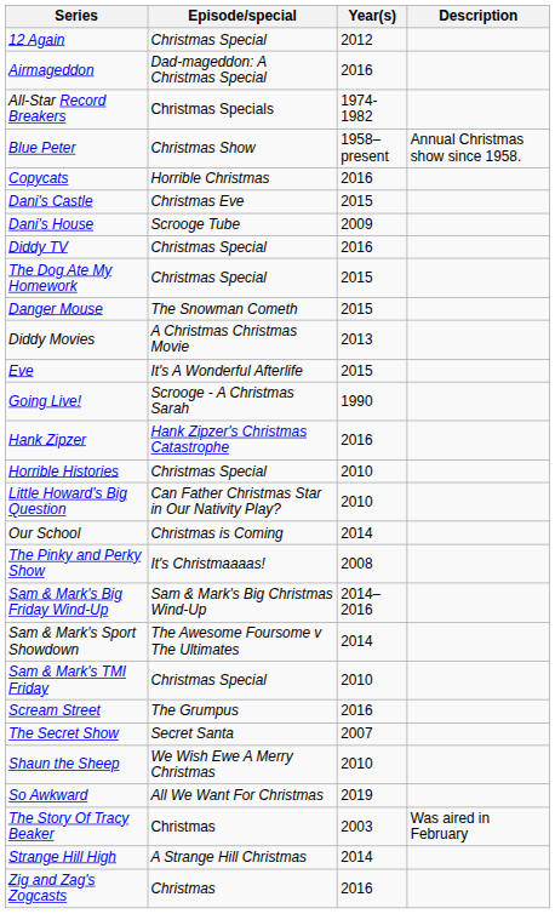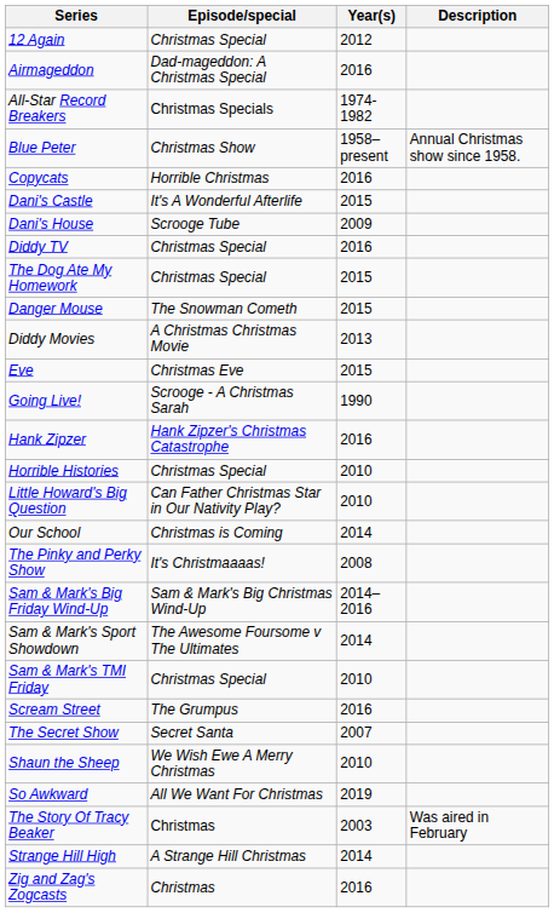Dani's Castle | Episode/special: Christmas Eve -> It's A Wonderful Afterlife
Eve | Episode/special: It's A Wonderful Afterlife -> Christmas Eve
